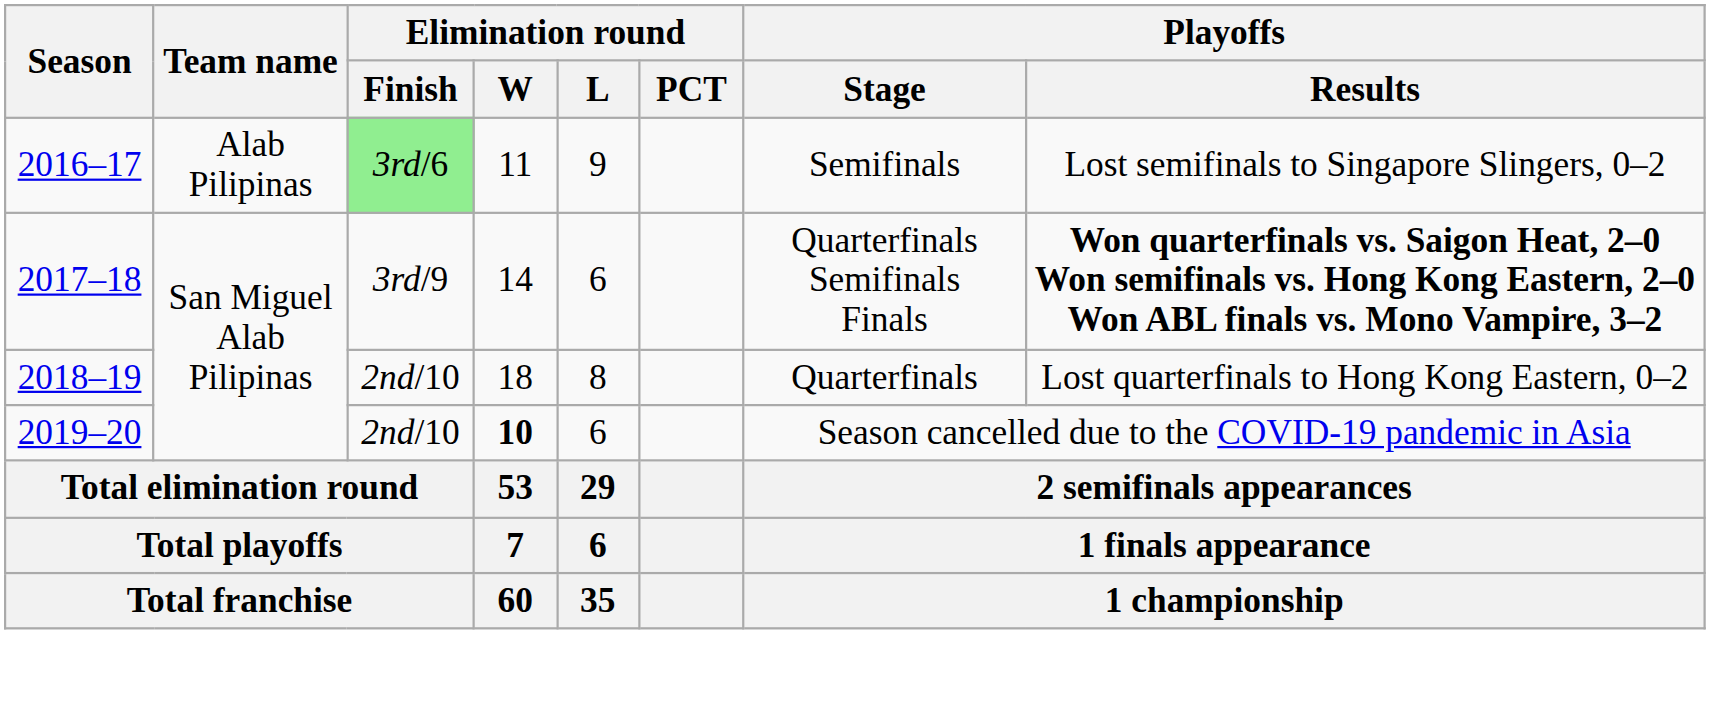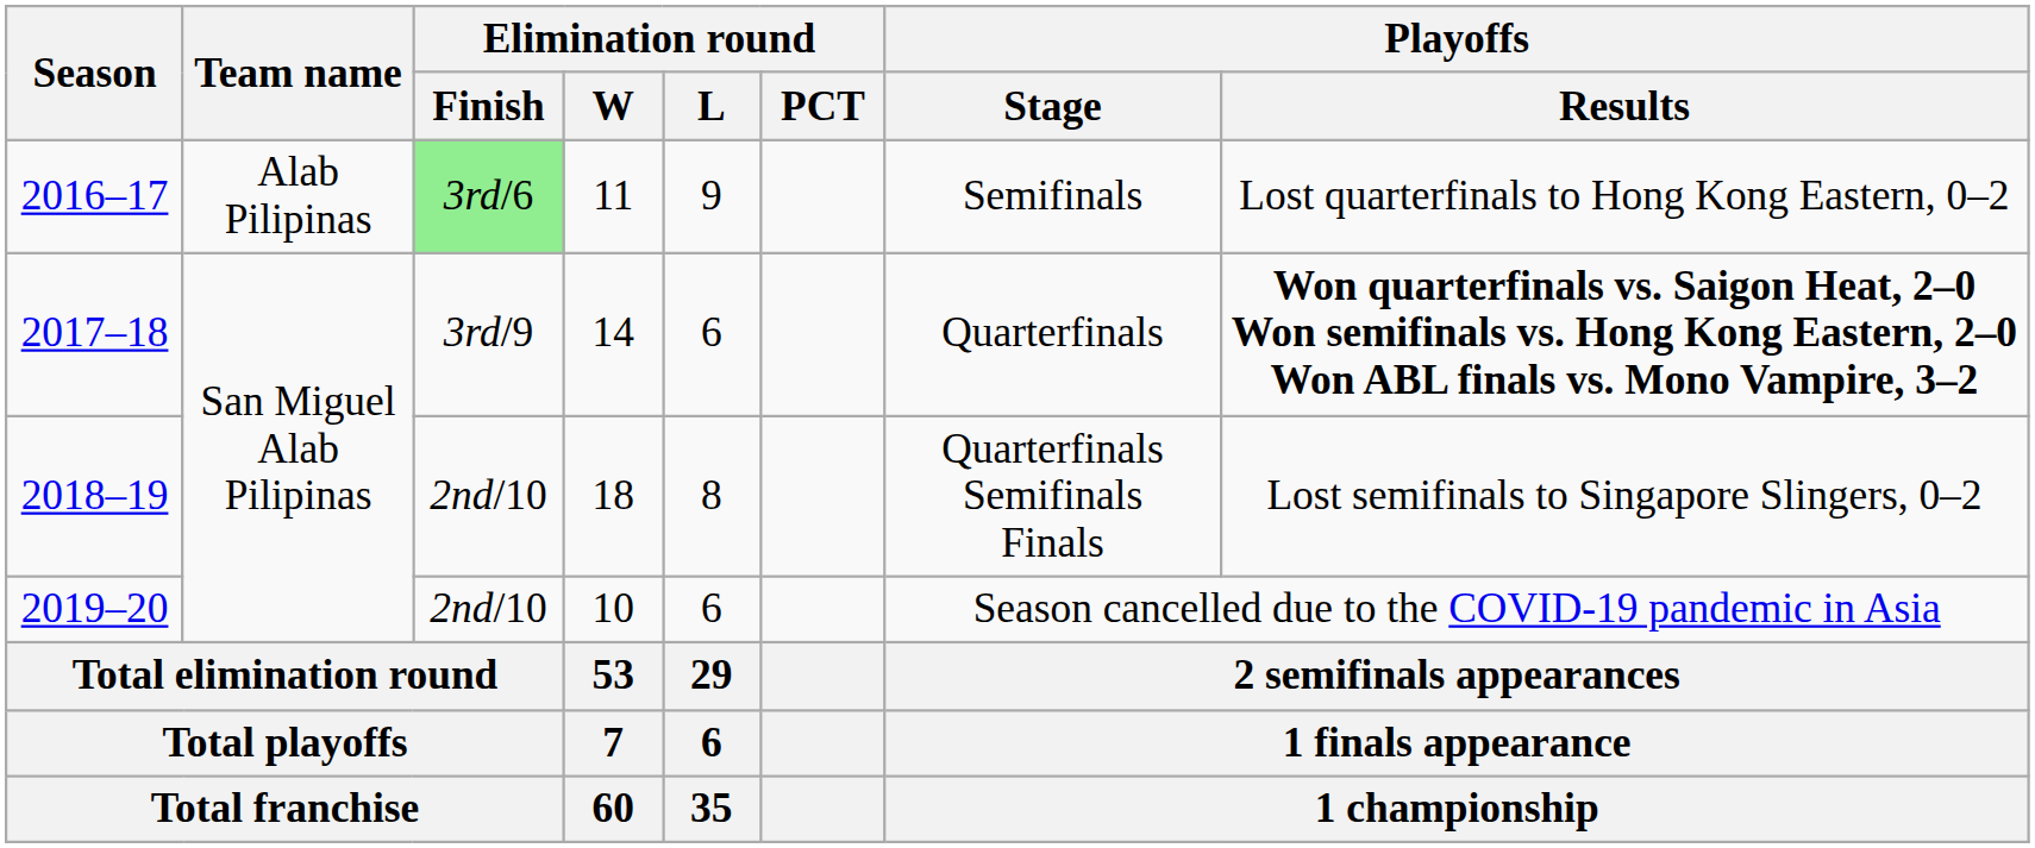2016–17 | Playoffs / Results: Lost semifinals to Singapore Slingers, 0–2 -> Lost quarterfinals to Hong Kong Eastern, 0–2
2017–18 | Playoffs / Stage: Quarterfinals Semifinals Finals -> Quarterfinals
2018–19 | Playoffs / Stage: Quarterfinals -> Quarterfinals Semifinals Finals
2018–19 | Playoffs / Results: Lost quarterfinals to Hong Kong Eastern, 0–2 -> Lost semifinals to Singapore Slingers, 0–2
2019–20 | Elimination round / W: bold -> normal
